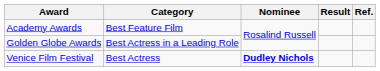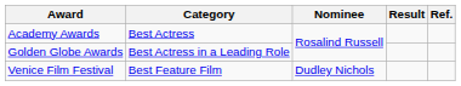Academy Awards | Category: Best Feature Film -> Best Actress
Venice Film Festival | Category: Best Actress -> Best Feature Film
Venice Film Festival | Nominee: bold -> normal
